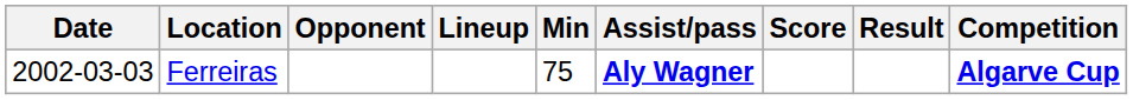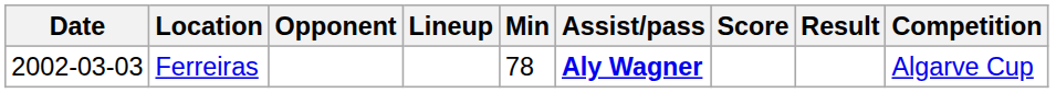Ferreiras | Min: 75 -> 78
Ferreiras | Competition: bold -> normal
